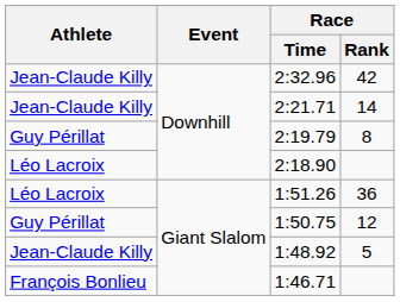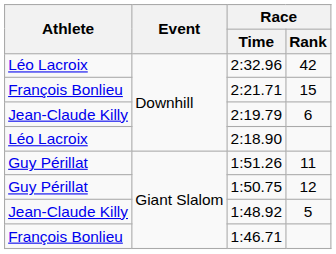2:32.96 | Athlete: Jean-Claude Killy -> Léo Lacroix
2:21.71 | Athlete: Jean-Claude Killy -> François Bonlieu
2:21.71 | Race / Rank: 14 -> 15
2:19.79 | Athlete: Guy Périllat -> Jean-Claude Killy
2:19.79 | Race / Rank: 8 -> 6
1:51.26 | Athlete: Léo Lacroix -> Guy Périllat
1:51.26 | Race / Rank: 36 -> 11
